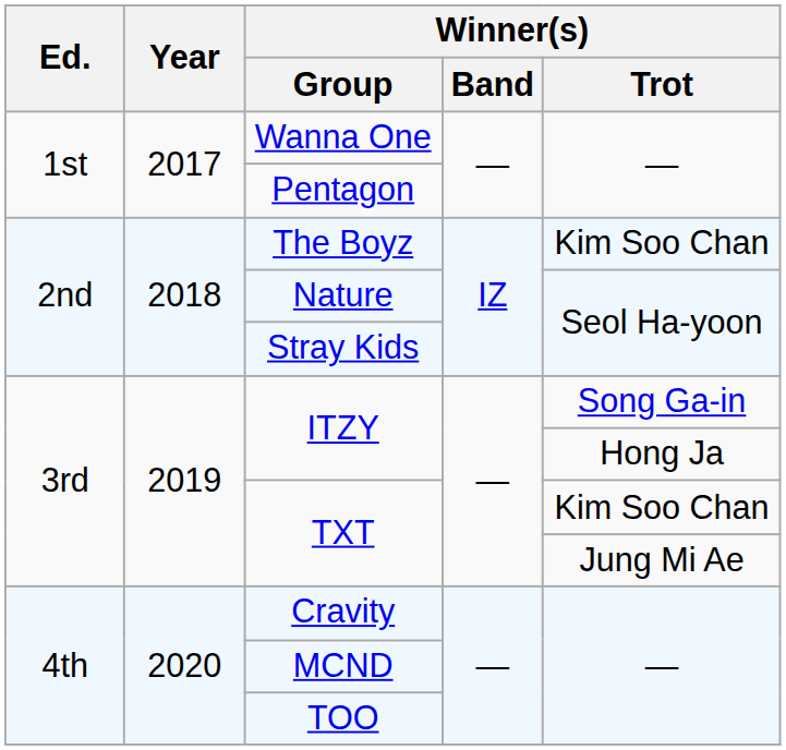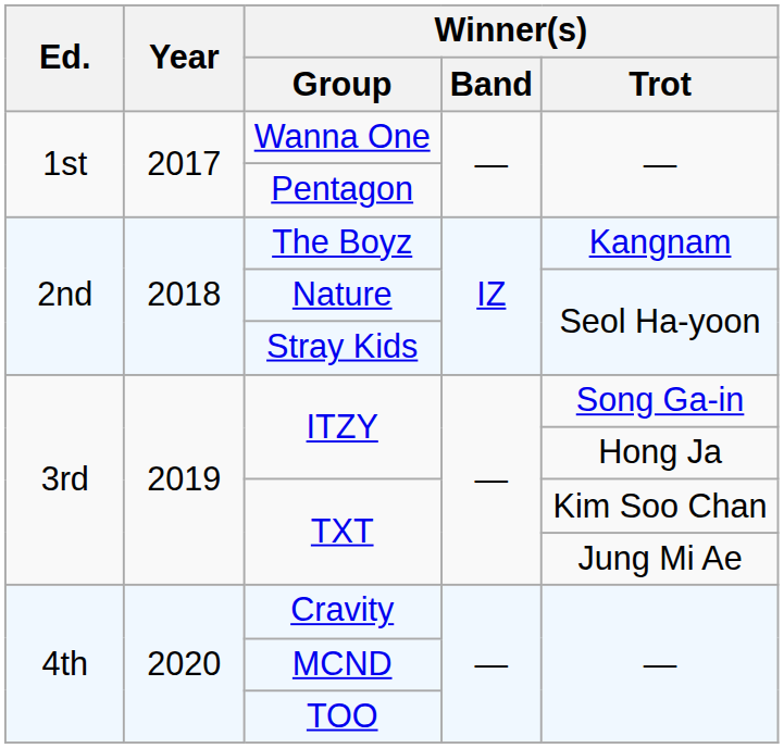The Boyz | Winner(s) / Trot: Kim Soo Chan -> Kangnam
